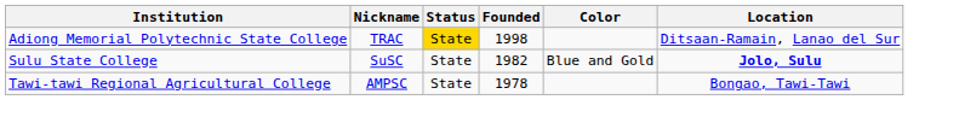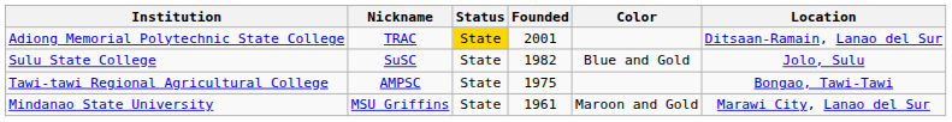Adiong Memorial Polytechnic State College | Founded: 1998 -> 2001
Sulu State College | Location: bold -> normal
Tawi-tawi Regional Agricultural College | Founded: 1978 -> 1975
+ row: Mindanao State University | MSU Griffins | State | 1961 | Maroon and Gold | Marawi City, Lanao del Sur
